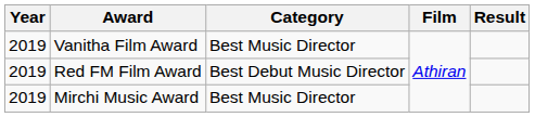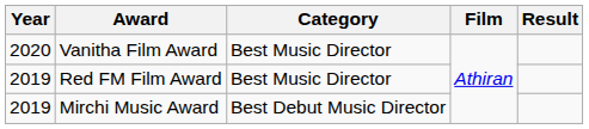Vanitha Film Award | Year: 2019 -> 2020
Red FM Film Award | Category: Best Debut Music Director -> Best Music Director
Mirchi Music Award | Category: Best Music Director -> Best Debut Music Director
